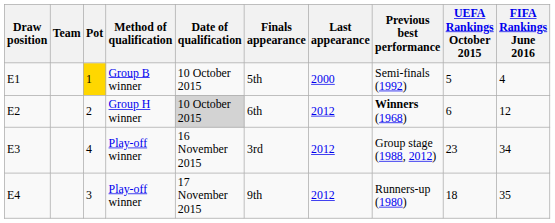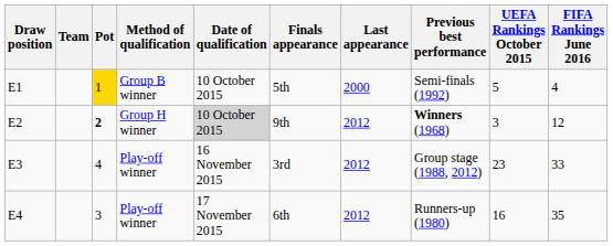E2 | Pot: normal -> bold
E2 | Finals appearance: 6th -> 9th
E2 | UEFA Rankings October 2015: 6 -> 3
E3 | FIFA Rankings June 2016: 34 -> 33
E4 | Finals appearance: 9th -> 6th
E4 | UEFA Rankings October 2015: 18 -> 16
